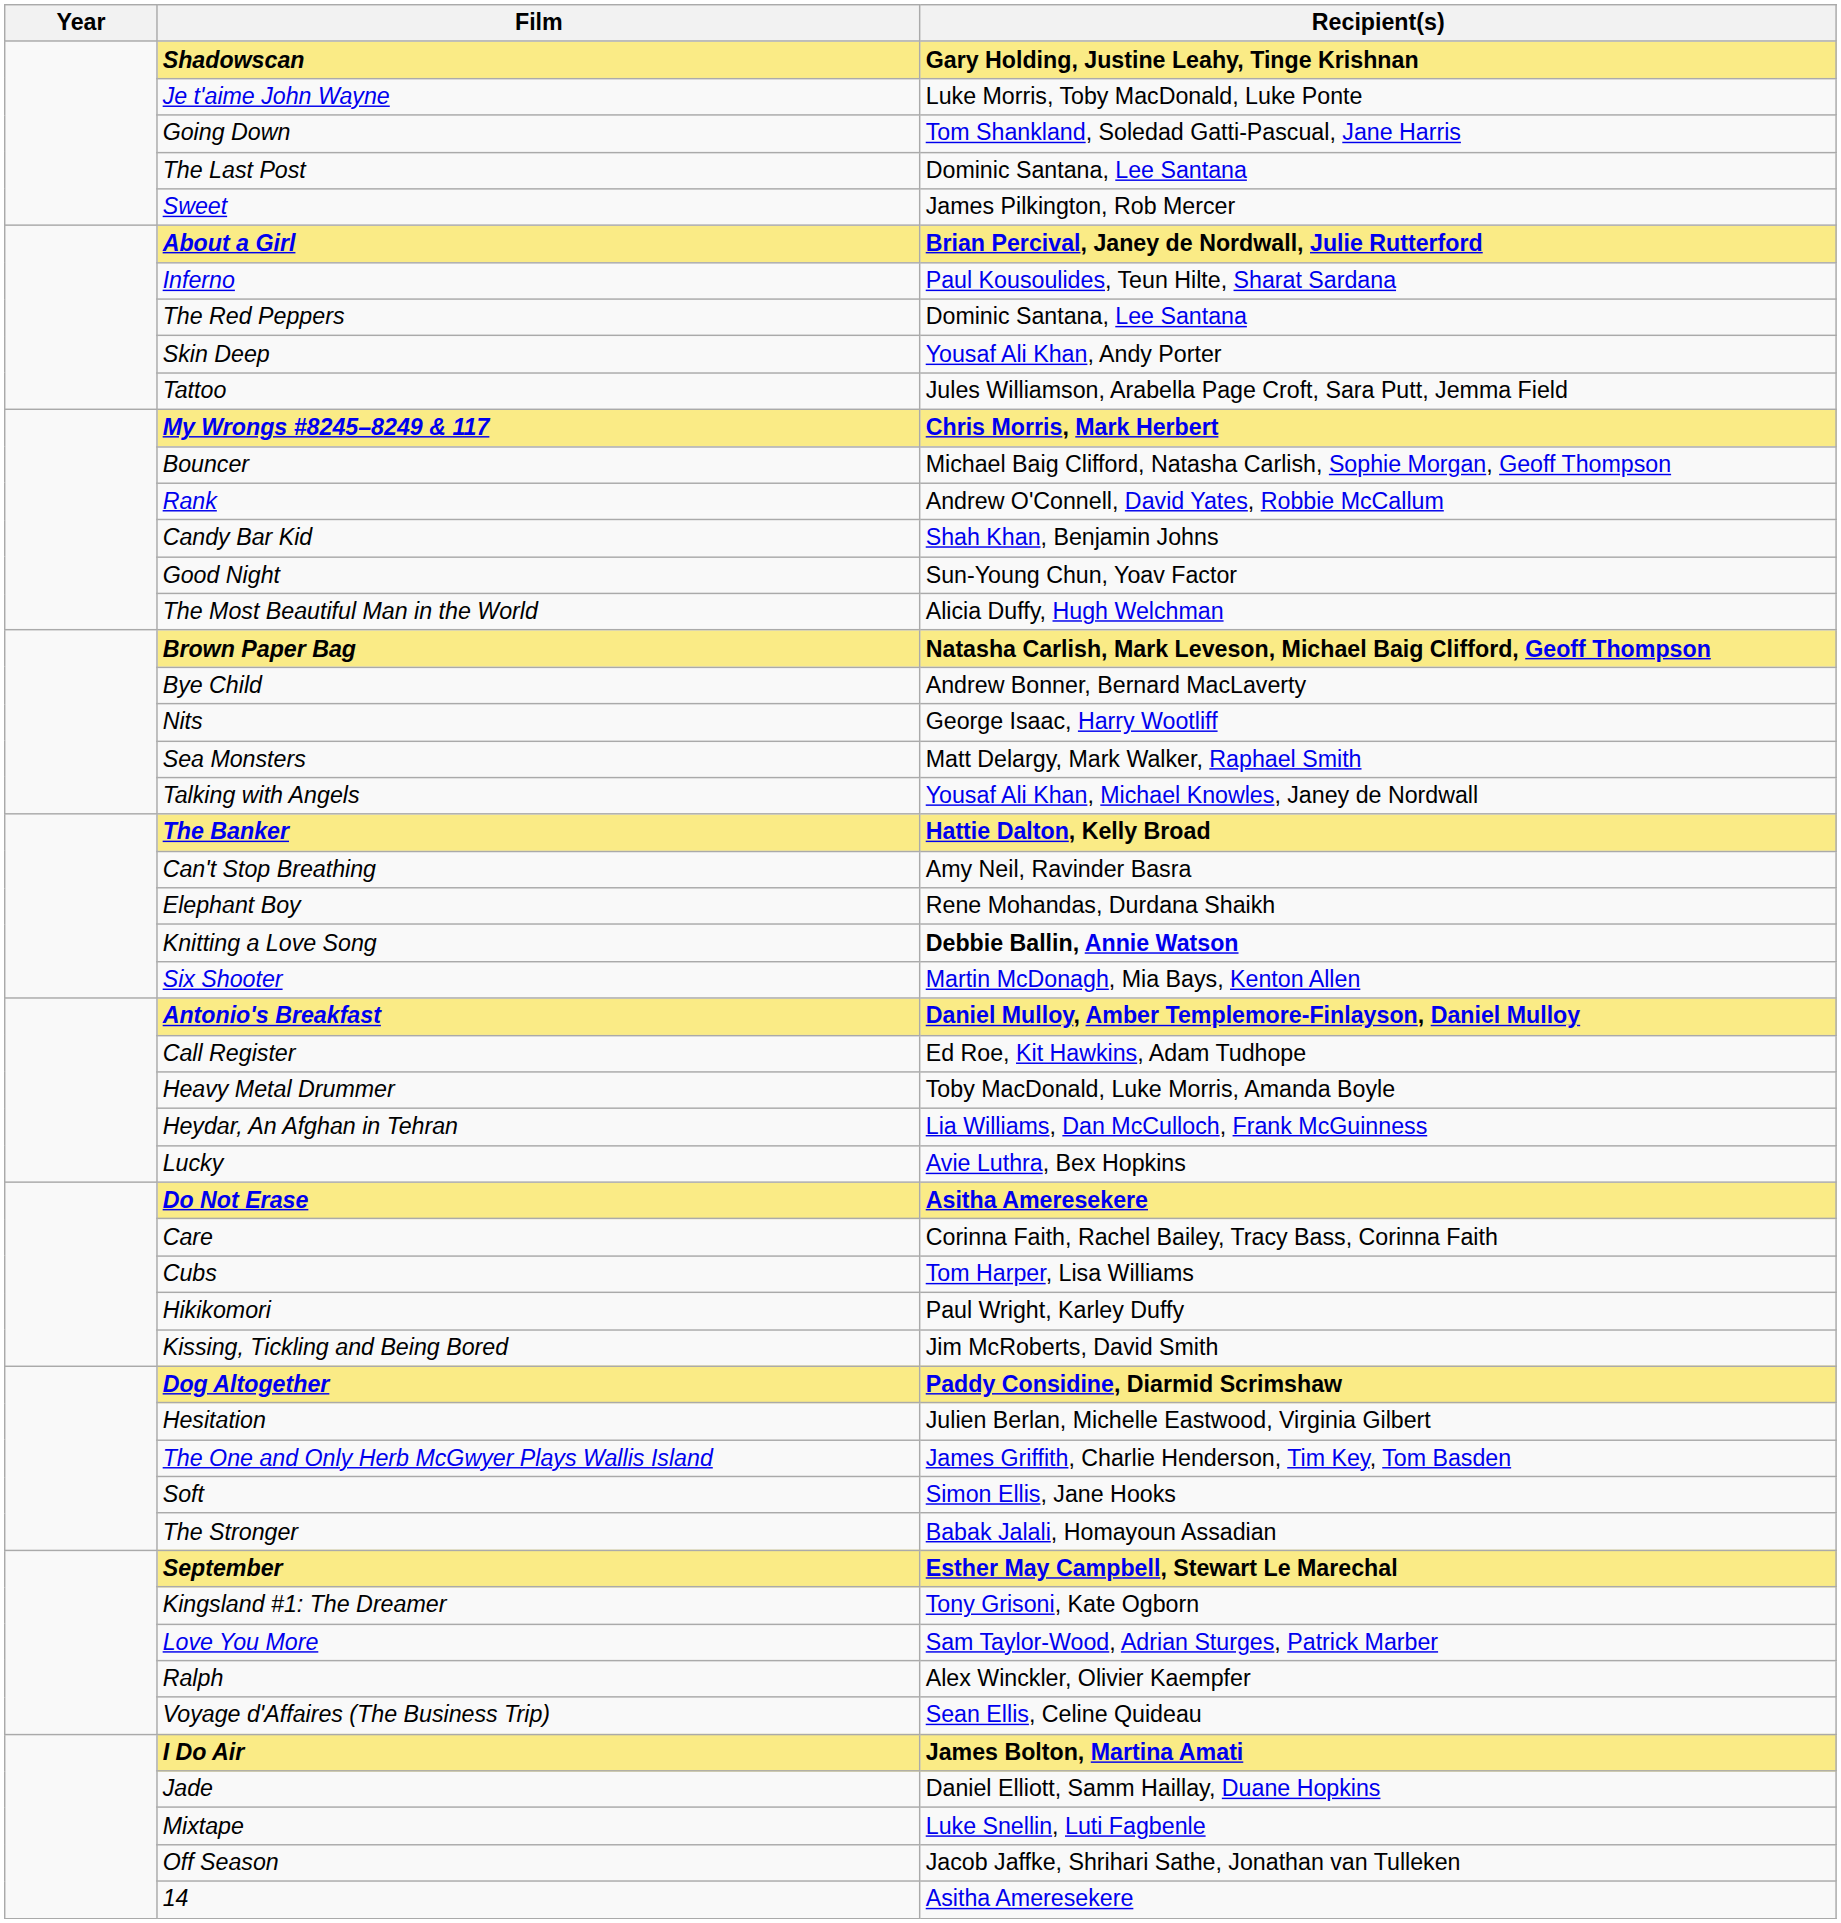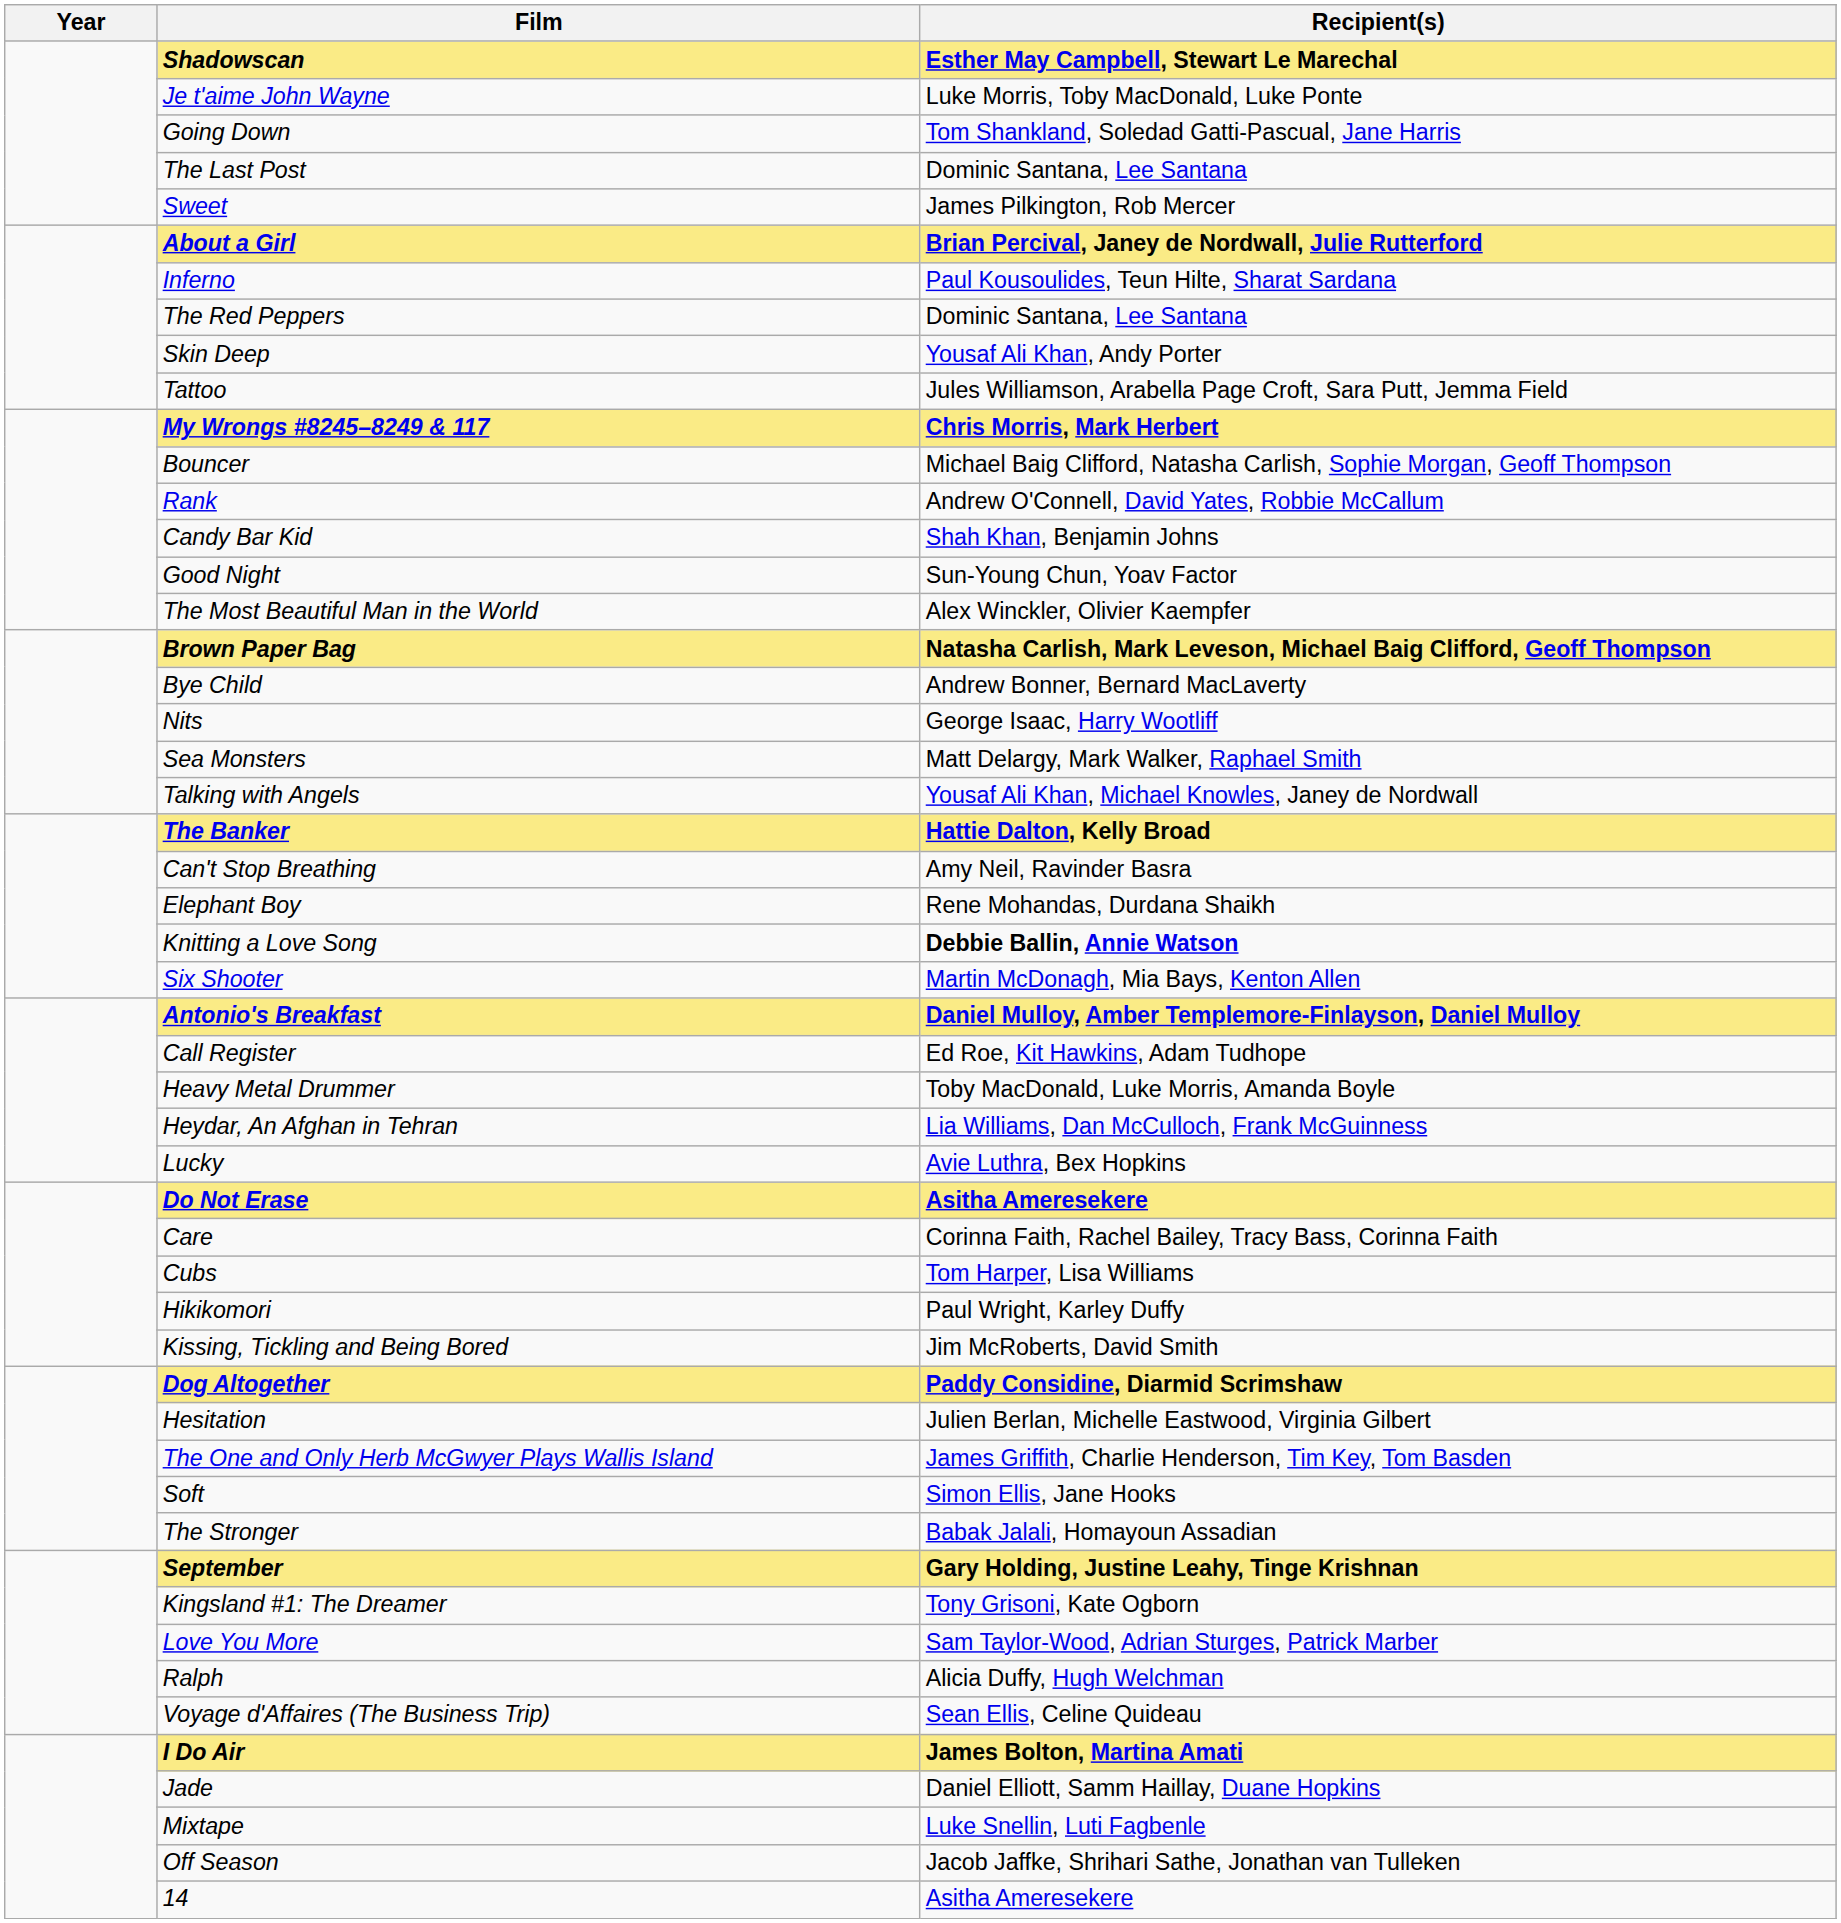Shadowscan | Recipient(s): Gary Holding, Justine Leahy, Tinge Krishnan -> Esther May Campbell, Stewart Le Marechal
The Most Beautiful Man in the World | Recipient(s): Alicia Duffy, Hugh Welchman -> Alex Winckler, Olivier Kaempfer
September | Recipient(s): Esther May Campbell, Stewart Le Marechal -> Gary Holding, Justine Leahy, Tinge Krishnan
Ralph | Recipient(s): Alex Winckler, Olivier Kaempfer -> Alicia Duffy, Hugh Welchman
